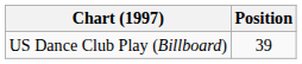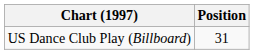US Dance Club Play (Billboard) | Position: 39 -> 31
